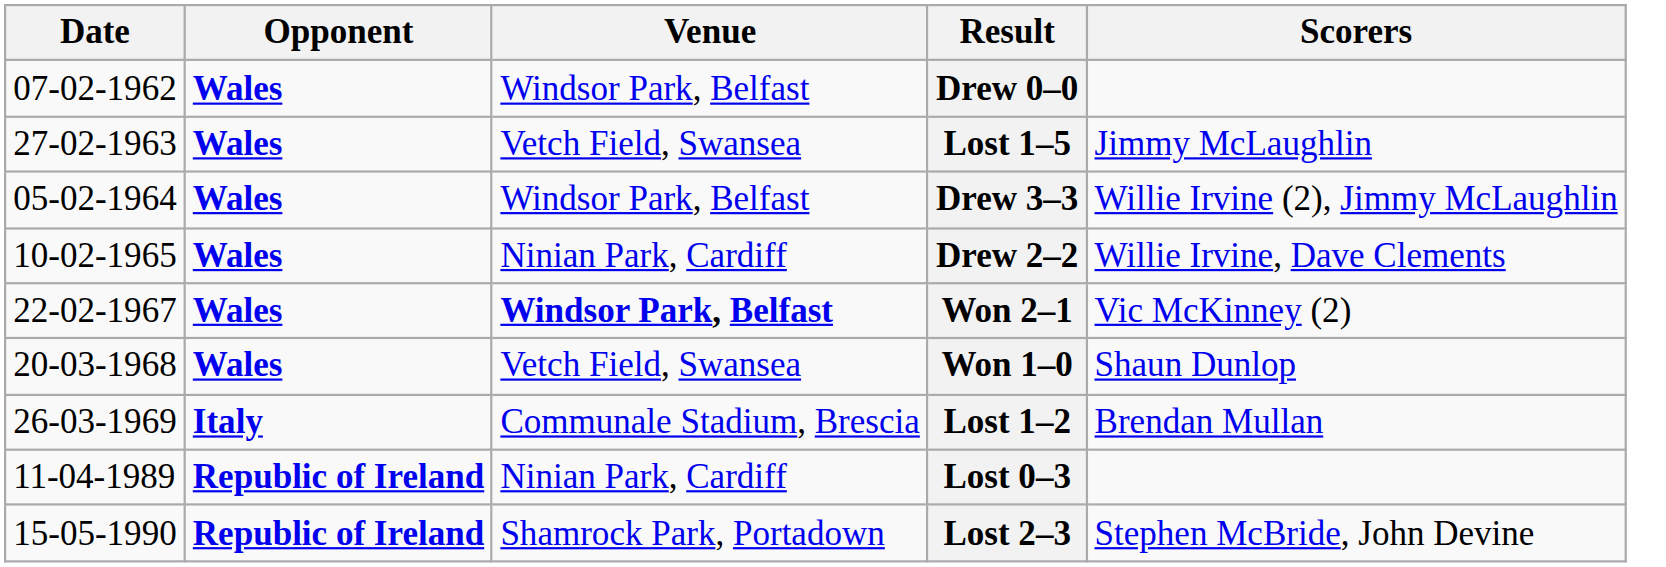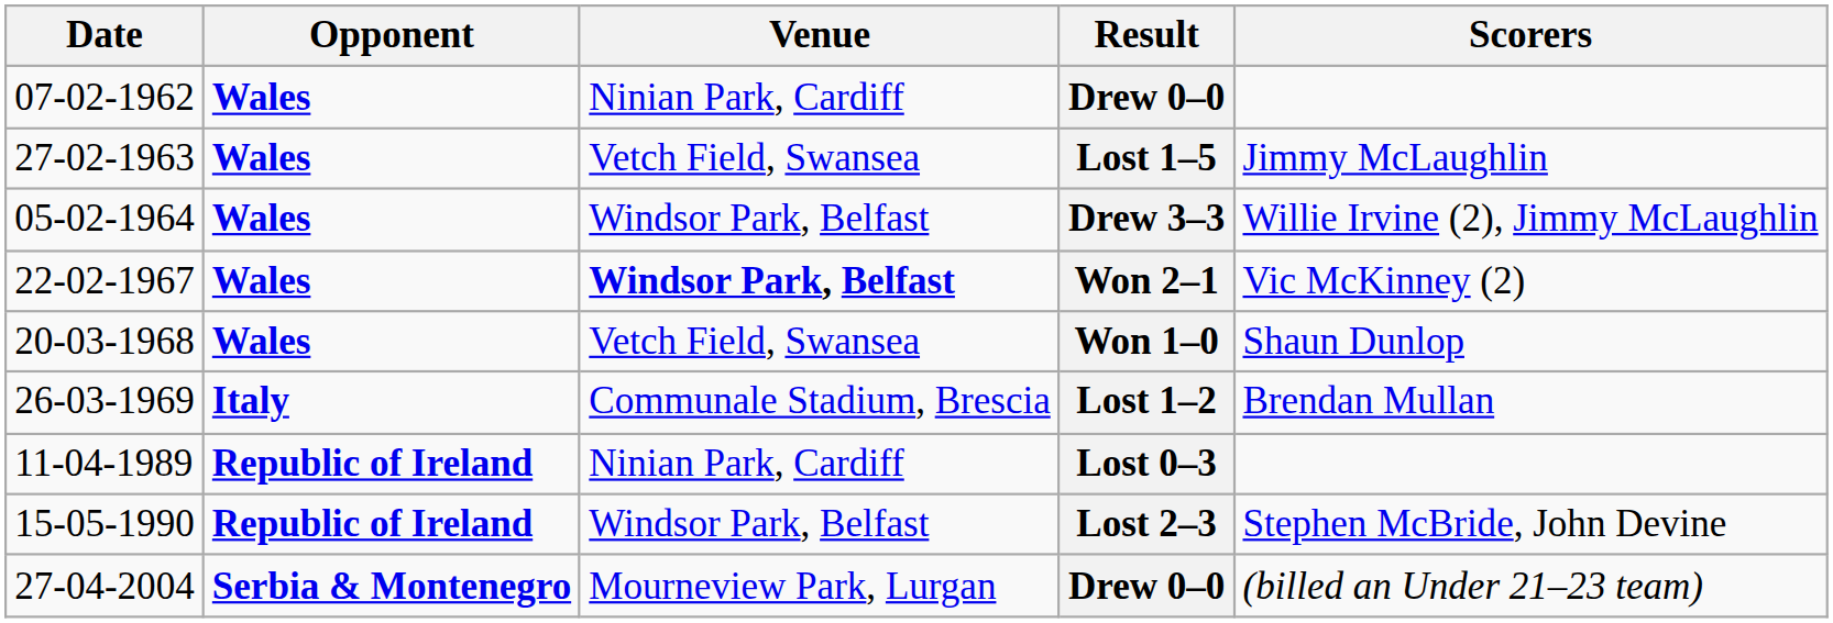07-02-1962 / Drew 0–0 | Venue: Windsor Park, Belfast -> Ninian Park, Cardiff
- row: 10-02-1965 | Wales | Ninian Park, Cardiff | Drew 2–2 | Willie Irvine, Dave Clements
Lost 2–3 | Venue: Shamrock Park, Portadown -> Windsor Park, Belfast
+ row: 27-04-2004 | Serbia & Montenegro | Mourneview Park, Lurgan | Drew 0–0 | (billed an Under 21–23 team)
